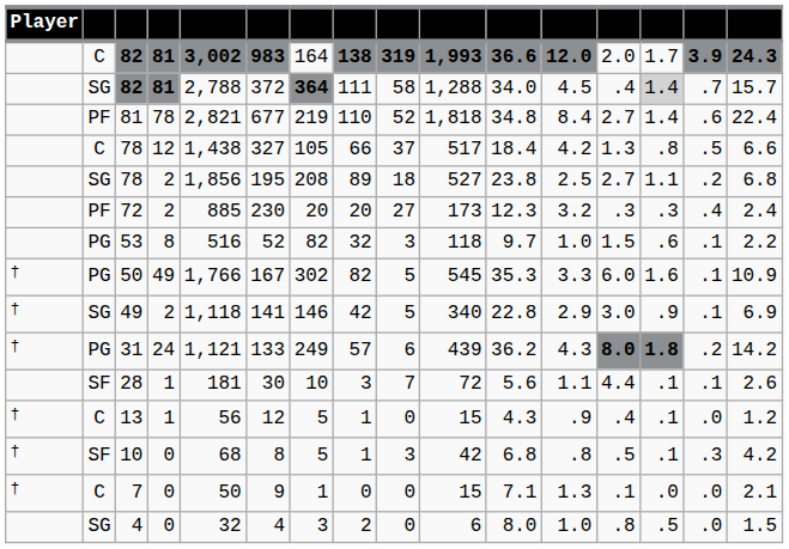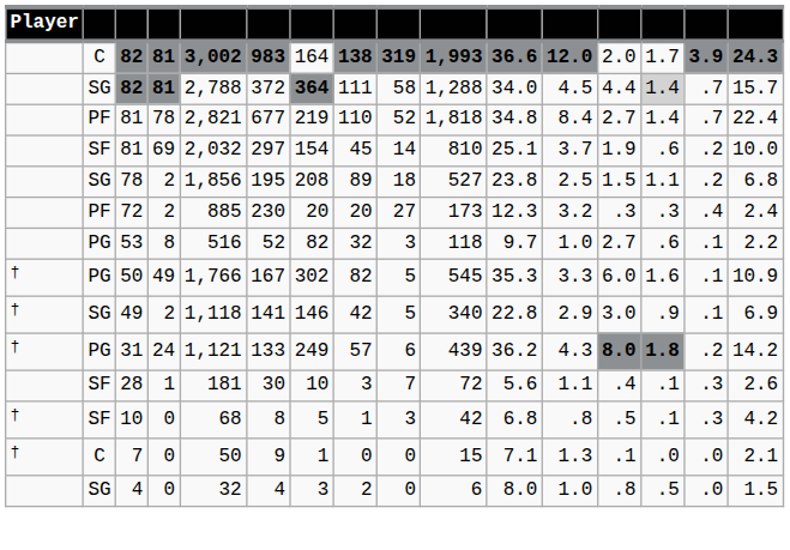SG / 82 | column 13: .4 -> 4.4
PF / 81 | column 15: .6 -> .7
+ row: SF | 81 | 69 | 2,032 | 297 | 154 | 45 | 14 | 810 | 25.1 | 3.7 | 1.9 | .6 | .2 | 10.0
- row: C | 78 | 12 | 1,438 | 327 | 105 | 66 | 37 | 517 | 18.4 | 4.2 | 1.3 | .8 | .5 | 6.6
SG / 78 | column 13: 2.7 -> 1.5
53 | column 13: 1.5 -> 2.7
28 | column 13: 4.4 -> .4
28 | column 15: .1 -> .3
- row: † | C | 13 | 1 | 56 | 12 | 5 | 1 | 0 | 15 | 4.3 | .9 | .4 | .1 | .0 | 1.2
